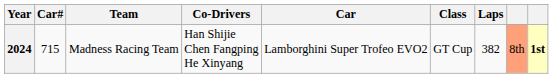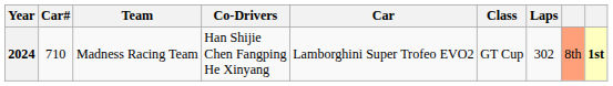2024 | Car#: 715 -> 710
2024 | Laps: 382 -> 302
